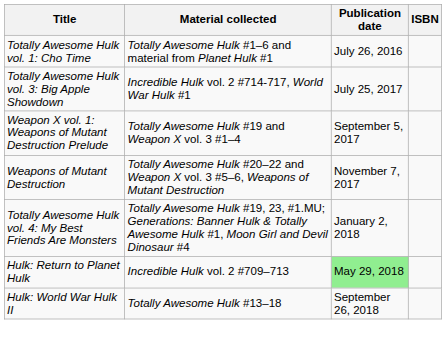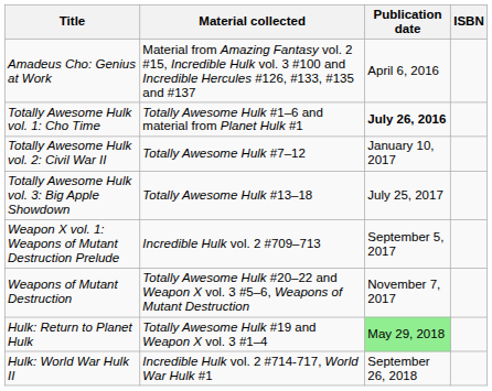+ row: Amadeus Cho: Genius at Work | Material from Amazing Fantasy vol. 2 #15, Incredible Hulk vol. 3 #100 and Incredible Hercules #126, #133, #135 and #137 | April 6, 2016
Totally Awesome Hulk vol. 1: Cho Time | Publication date: normal -> bold
+ row: Totally Awesome Hulk vol. 2: Civil War II | Totally Awesome Hulk #7–12 | January 10, 2017
Totally Awesome Hulk vol. 3: Big Apple Showdown | Material collected: Incredible Hulk vol. 2 #714-717, World War Hulk #1 -> Totally Awesome Hulk #13–18
Weapon X vol. 1: Weapons of Mutant Destruction Prelude | Material collected: Totally Awesome Hulk #19 and Weapon X vol. 3 #1–4 -> Incredible Hulk vol. 2 #709–713
- row: Totally Awesome Hulk vol. 4: My Best Friends Are Monsters | Totally Awesome Hulk #19, 23, #1.MU; Generations: Banner Hulk & Totally Awesome Hulk #1, Moon Girl and Devil Dinosaur #4 | January 2, 2018
Hulk: Return to Planet Hulk | Material collected: Incredible Hulk vol. 2 #709–713 -> Totally Awesome Hulk #19 and Weapon X vol. 3 #1–4
Hulk: World War Hulk II | Material collected: Totally Awesome Hulk #13–18 -> Incredible Hulk vol. 2 #714-717, World War Hulk #1
